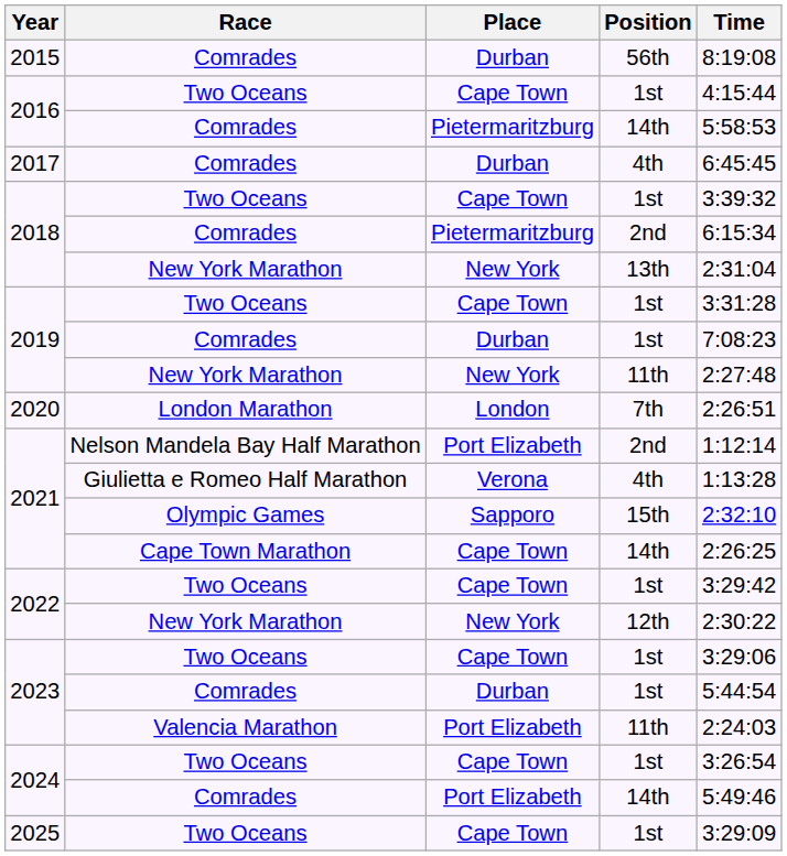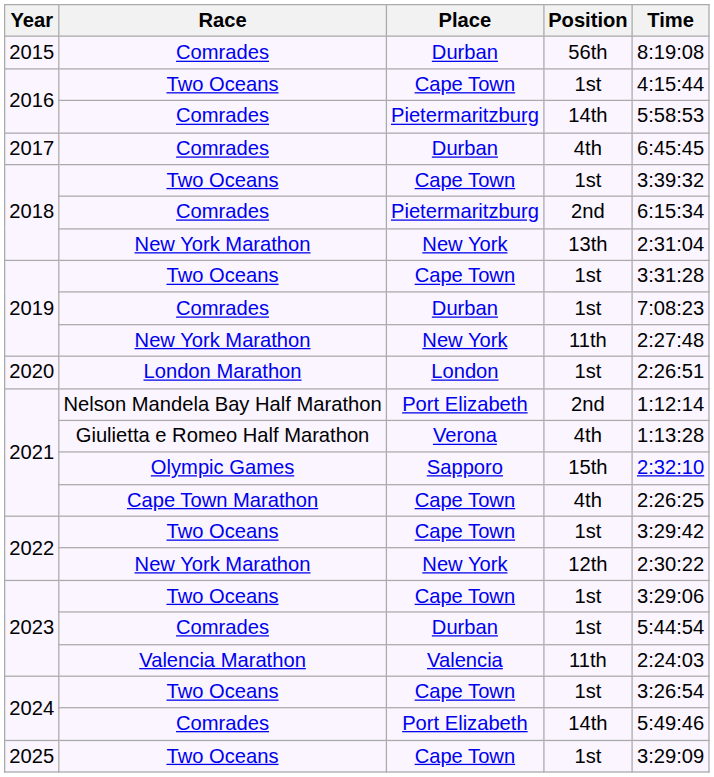2020 | Position: 7th -> 1st
2021 / Cape Town Marathon | Position: 14th -> 4th
2023 / Valencia Marathon | Place: Port Elizabeth -> Valencia
